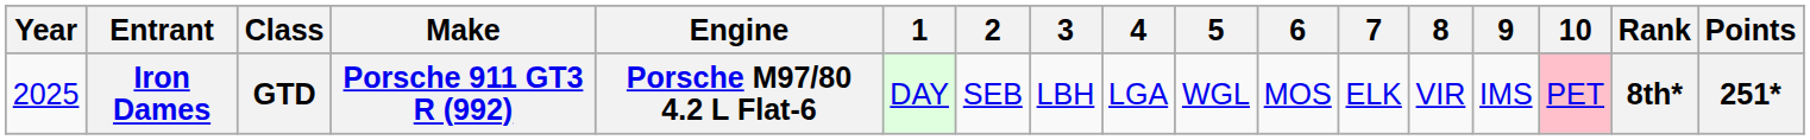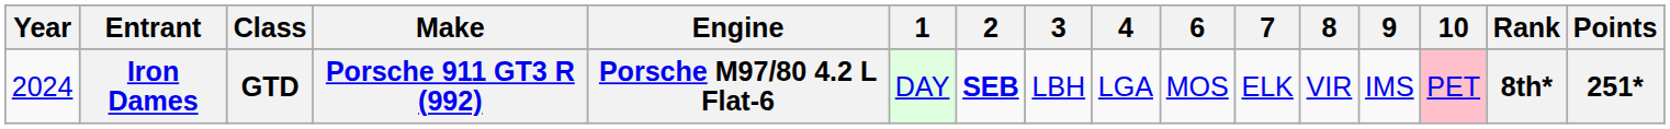- column: 5 | WGL
Iron Dames | Year: 2025 -> 2024
Iron Dames | 2: normal -> bold
